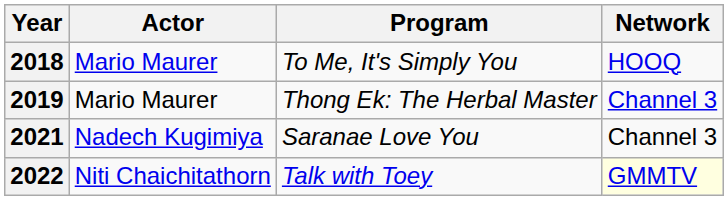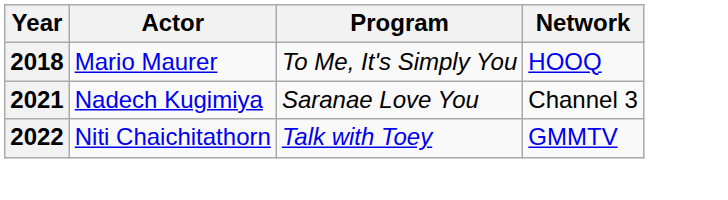- row: 2019 | Mario Maurer | Thong Ek: The Herbal Master | Channel 3
2022 | Network: lightyellow background -> no background
